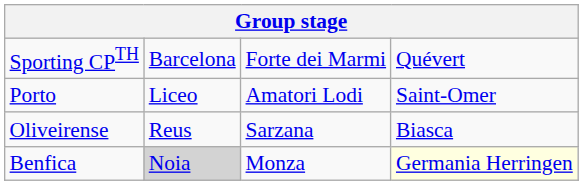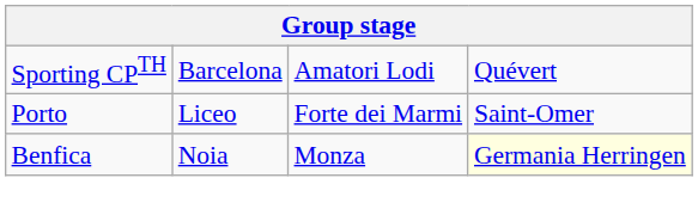Sporting CPTH | column 3: Forte dei Marmi -> Amatori Lodi
Porto | column 3: Amatori Lodi -> Forte dei Marmi
- row: Oliveirense | Reus | Sarzana | Biasca
Benfica | column 2: lightgrey background -> no background
